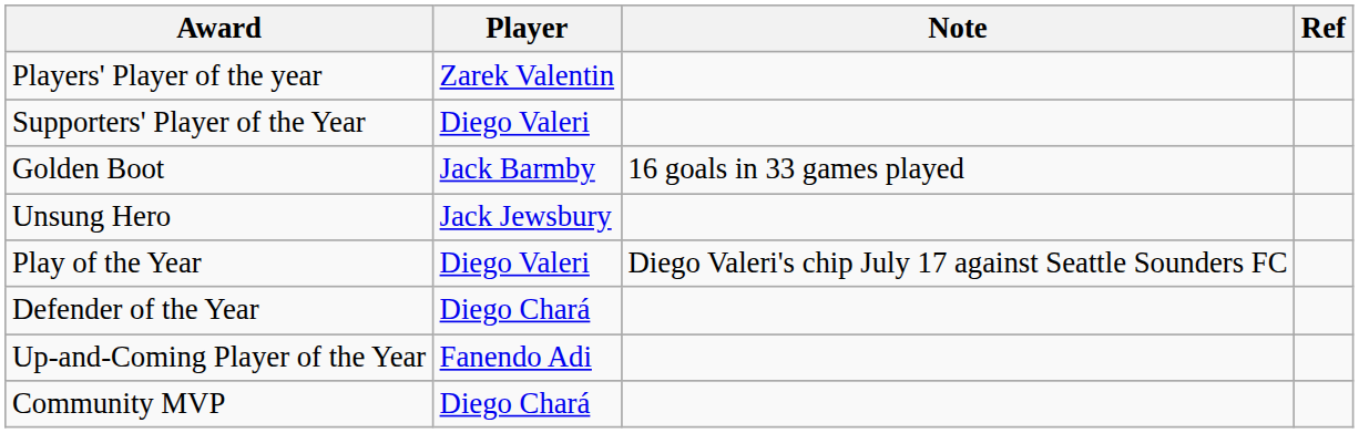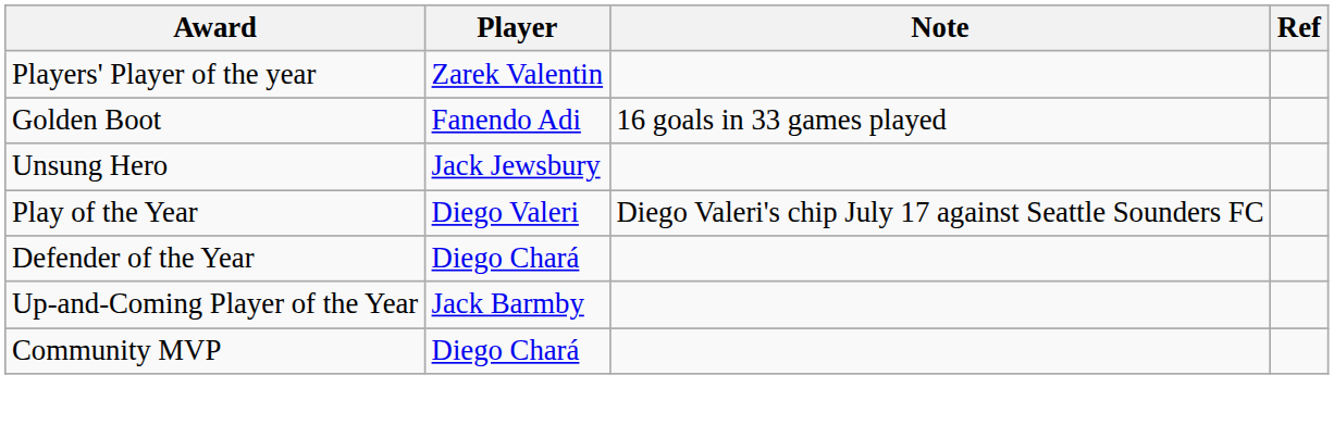- row: Supporters' Player of the Year | Diego Valeri
Golden Boot | Player: Jack Barmby -> Fanendo Adi
Up-and-Coming Player of the Year | Player: Fanendo Adi -> Jack Barmby
